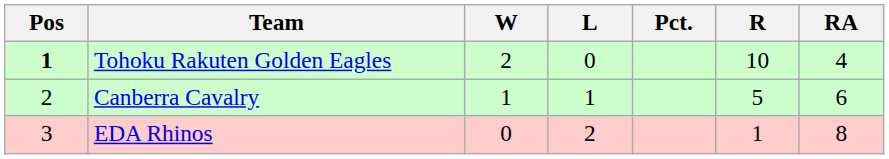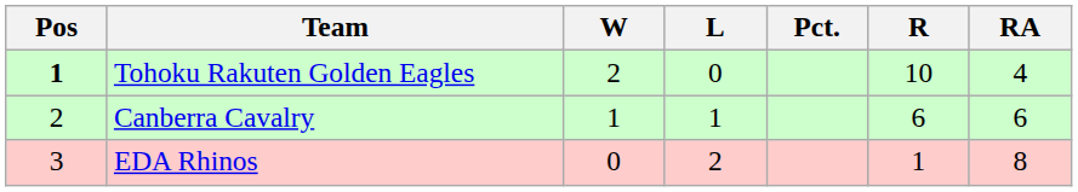Canberra Cavalry | R: 5 -> 6
